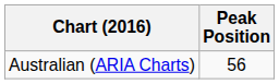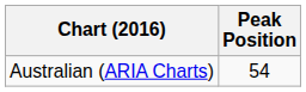Australian (ARIA Charts) | Peak Position: 56 -> 54
